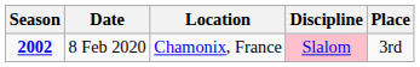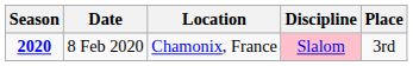8 Feb 2020 | Season: 2002 -> 2020
